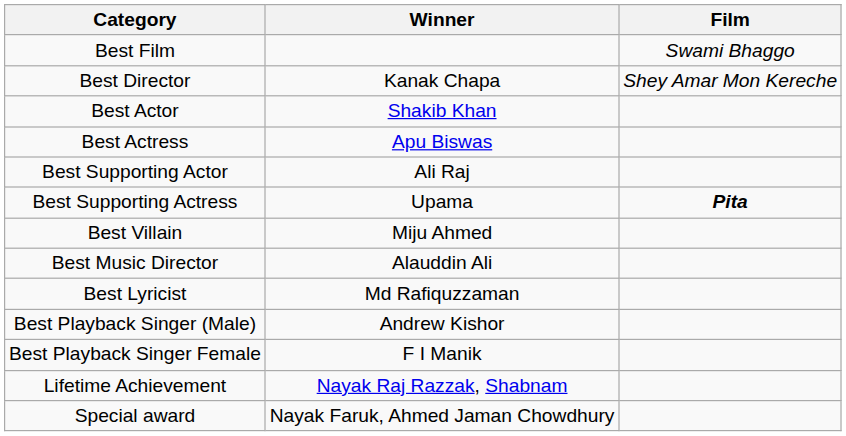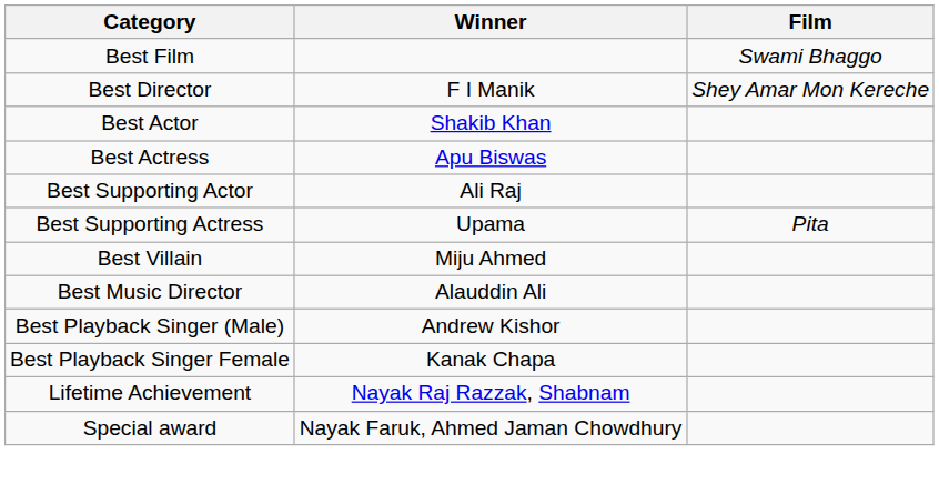Best Director | Winner: Kanak Chapa -> F I Manik
Best Supporting Actress | Film: bold -> normal
- row: Best Lyricist | Md Rafiquzzaman
Best Playback Singer Female | Winner: F I Manik -> Kanak Chapa
